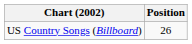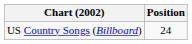US Country Songs (Billboard) | Position: 26 -> 24
